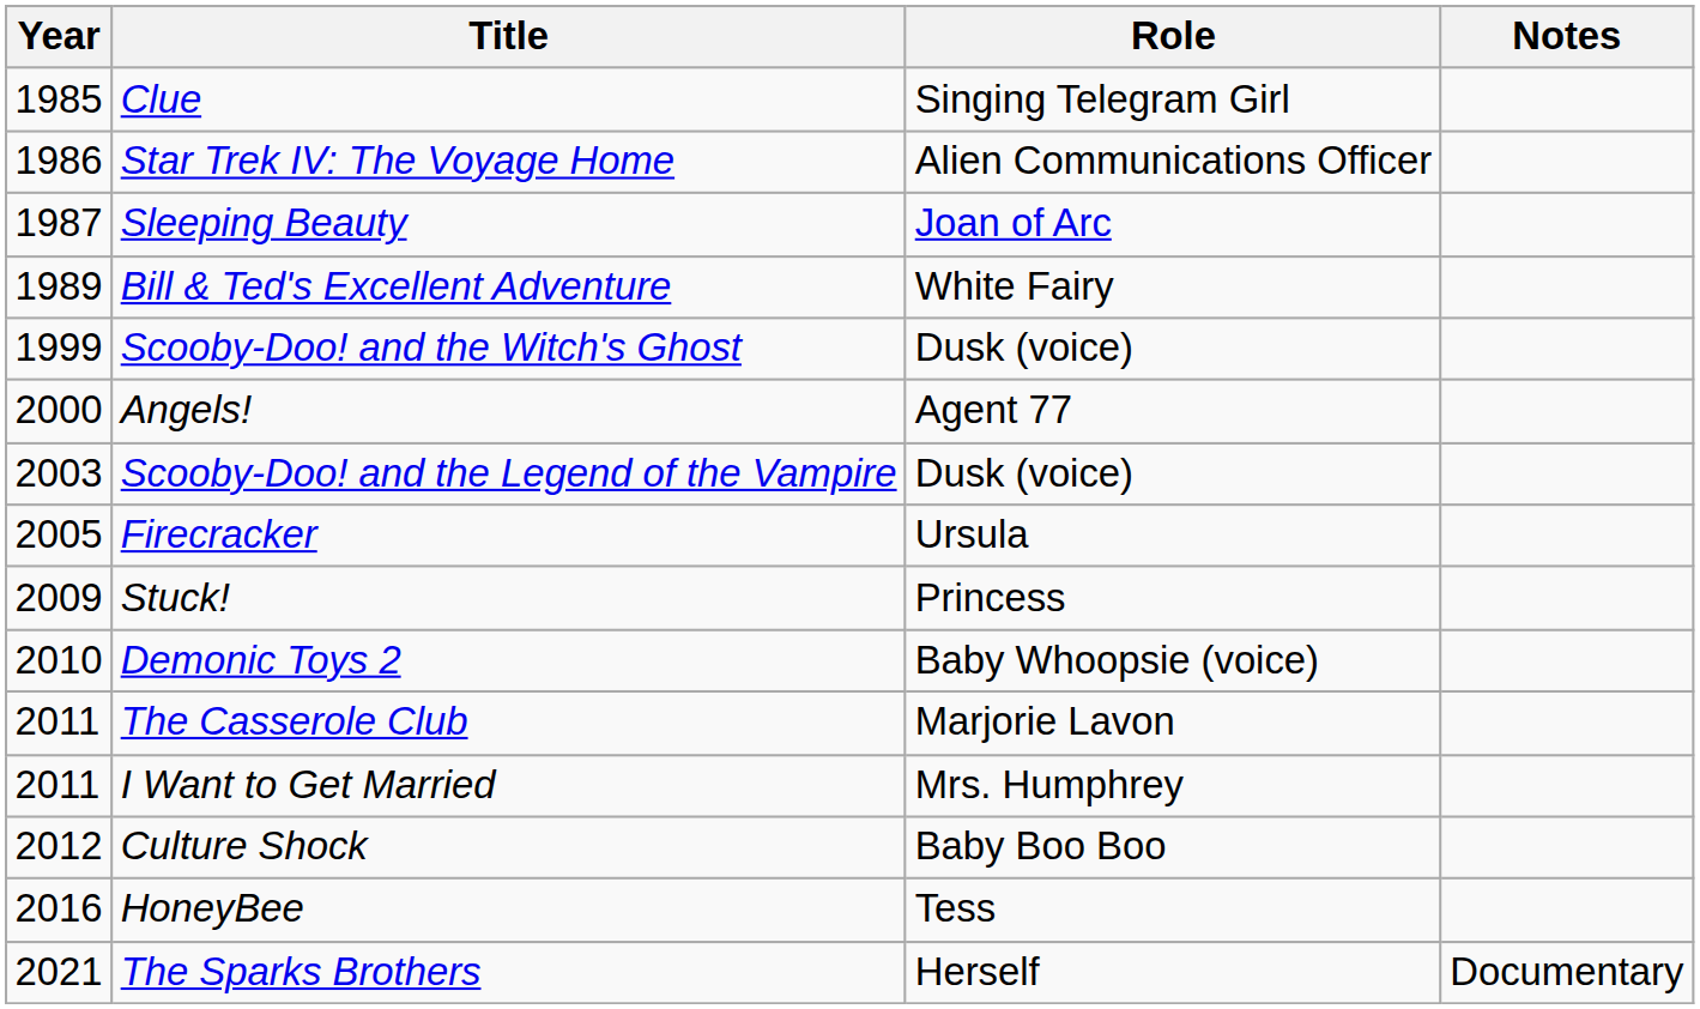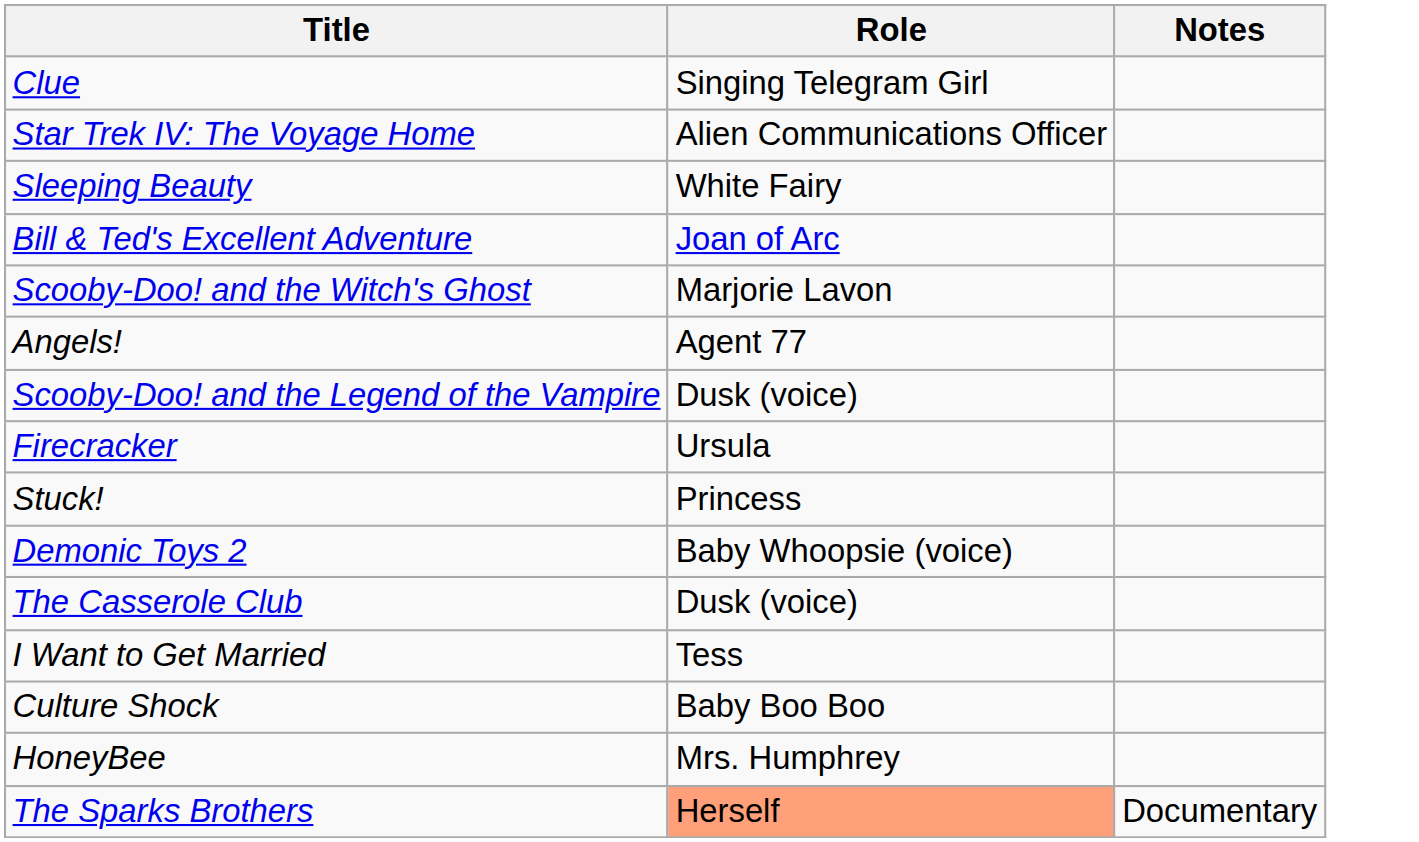- column: Year | 1985 | 1986 | 1987 | 1989 | 1999 | 2000 | 2003 | 2005 | 2009 | 2010 | 2011 | 2011 | 2012 | 2016 | 2021
Sleeping Beauty | Role: Joan of Arc -> White Fairy
Bill & Ted's Excellent Adventure | Role: White Fairy -> Joan of Arc
Scooby-Doo! and the Witch's Ghost | Role: Dusk (voice) -> Marjorie Lavon
The Casserole Club | Role: Marjorie Lavon -> Dusk (voice)
I Want to Get Married | Role: Mrs. Humphrey -> Tess
HoneyBee | Role: Tess -> Mrs. Humphrey
The Sparks Brothers | Role: no background -> lightsalmon background
